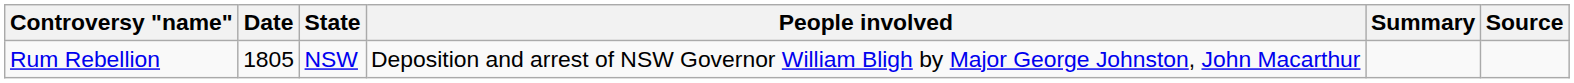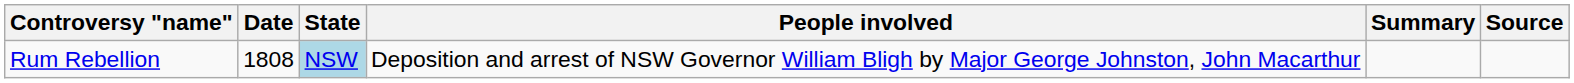Rum Rebellion | Date: 1805 -> 1808
Rum Rebellion | State: no background -> lightblue background
